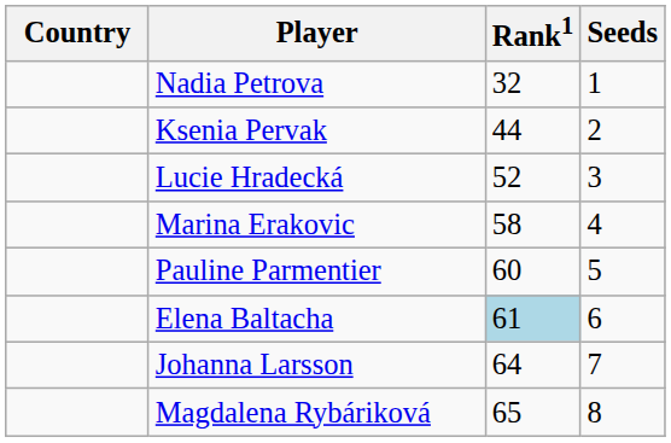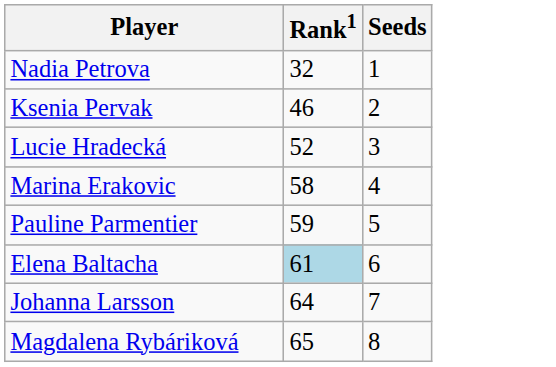- column: Country
Ksenia Pervak | Rank1: 44 -> 46
Pauline Parmentier | Rank1: 60 -> 59
